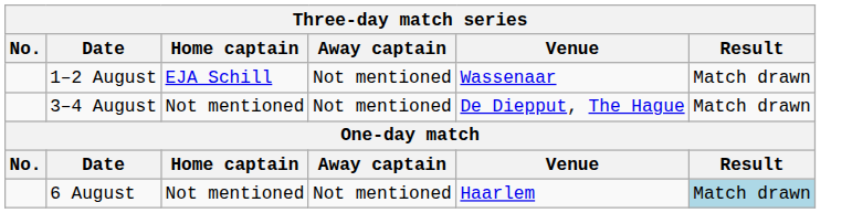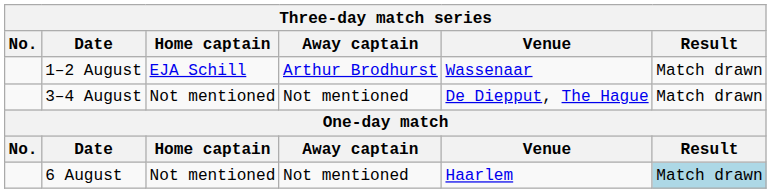1–2 August | Away captain: Not mentioned -> Arthur Brodhurst
